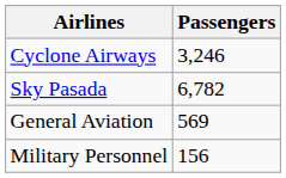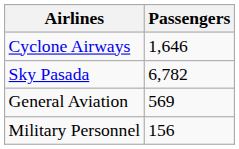Cyclone Airways | Passengers: 3,246 -> 1,646
